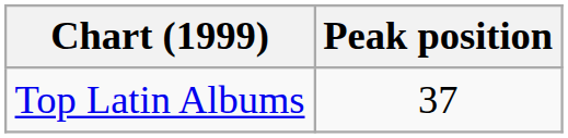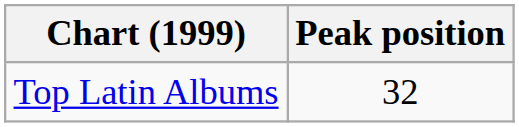Top Latin Albums | Peak position: 37 -> 32
